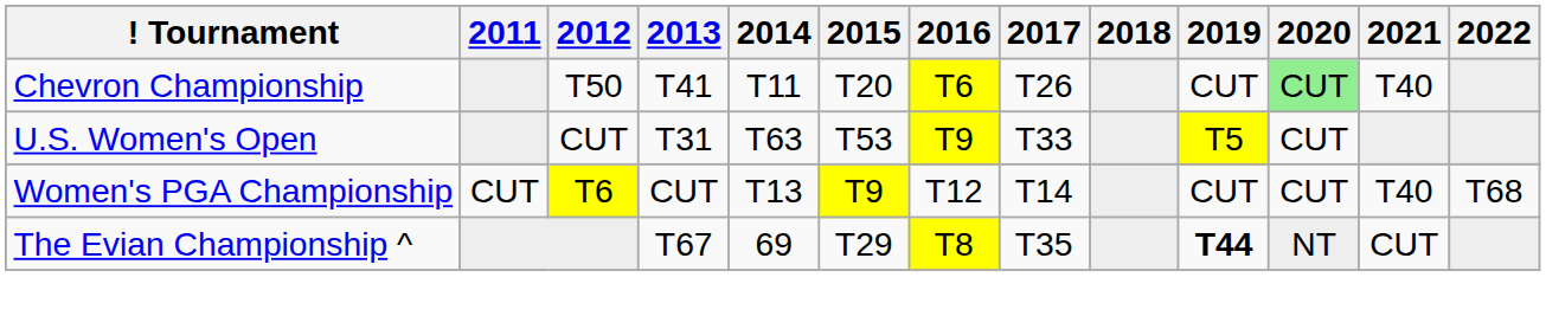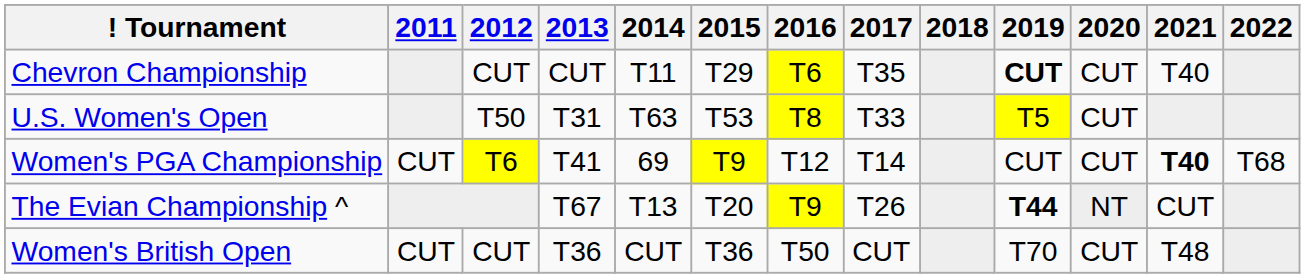Chevron Championship | 2012: T50 -> CUT
Chevron Championship | 2013: T41 -> CUT
Chevron Championship | 2015: T20 -> T29
Chevron Championship | 2017: T26 -> T35
Chevron Championship | 2019: normal -> bold
Chevron Championship | 2020: lightgreen background -> no background
U.S. Women's Open | 2012: CUT -> T50
U.S. Women's Open | 2016: T9 -> T8
Women's PGA Championship | 2013: CUT -> T41
Women's PGA Championship | 2014: T13 -> 69
Women's PGA Championship | 2021: normal -> bold
The Evian Championship ^ | 2014: 69 -> T13
The Evian Championship ^ | 2015: T29 -> T20
The Evian Championship ^ | 2016: T8 -> T9
The Evian Championship ^ | 2017: T35 -> T26
+ row: Women's British Open | CUT | CUT | T36 | CUT | T36 | T50 | CUT | T70 | CUT | T48
